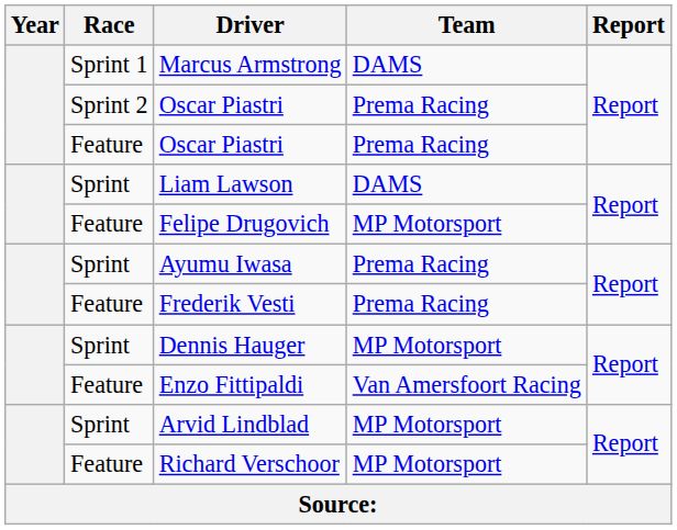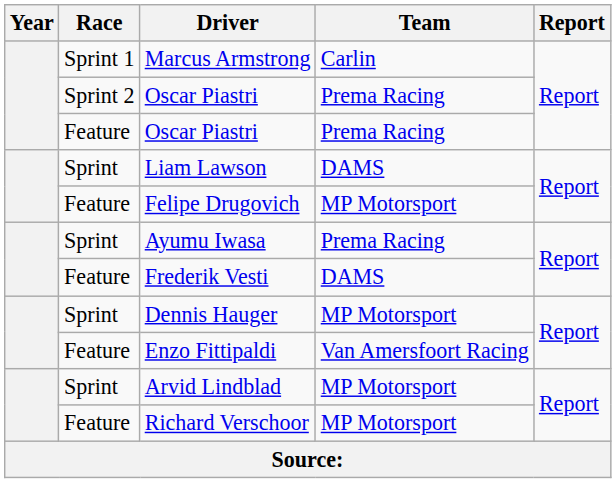Marcus Armstrong | Team: DAMS -> Carlin
Frederik Vesti | Team: Prema Racing -> DAMS
